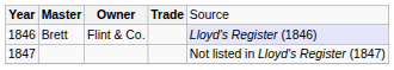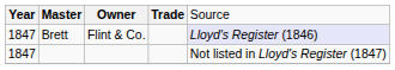Brett | column 1: 1846 -> 1847
